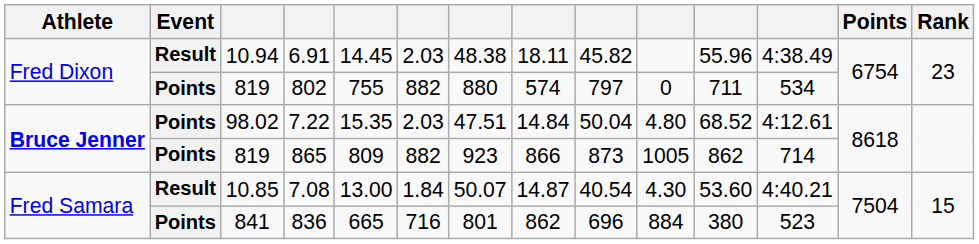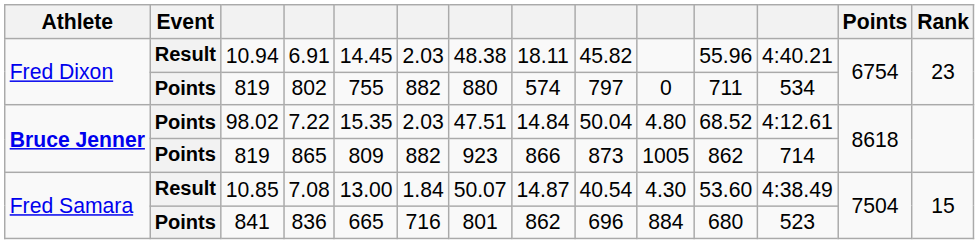6.91 | column 12: 4:38.49 -> 4:40.21
7.08 | column 12: 4:40.21 -> 4:38.49
836 | column 11: 380 -> 680
